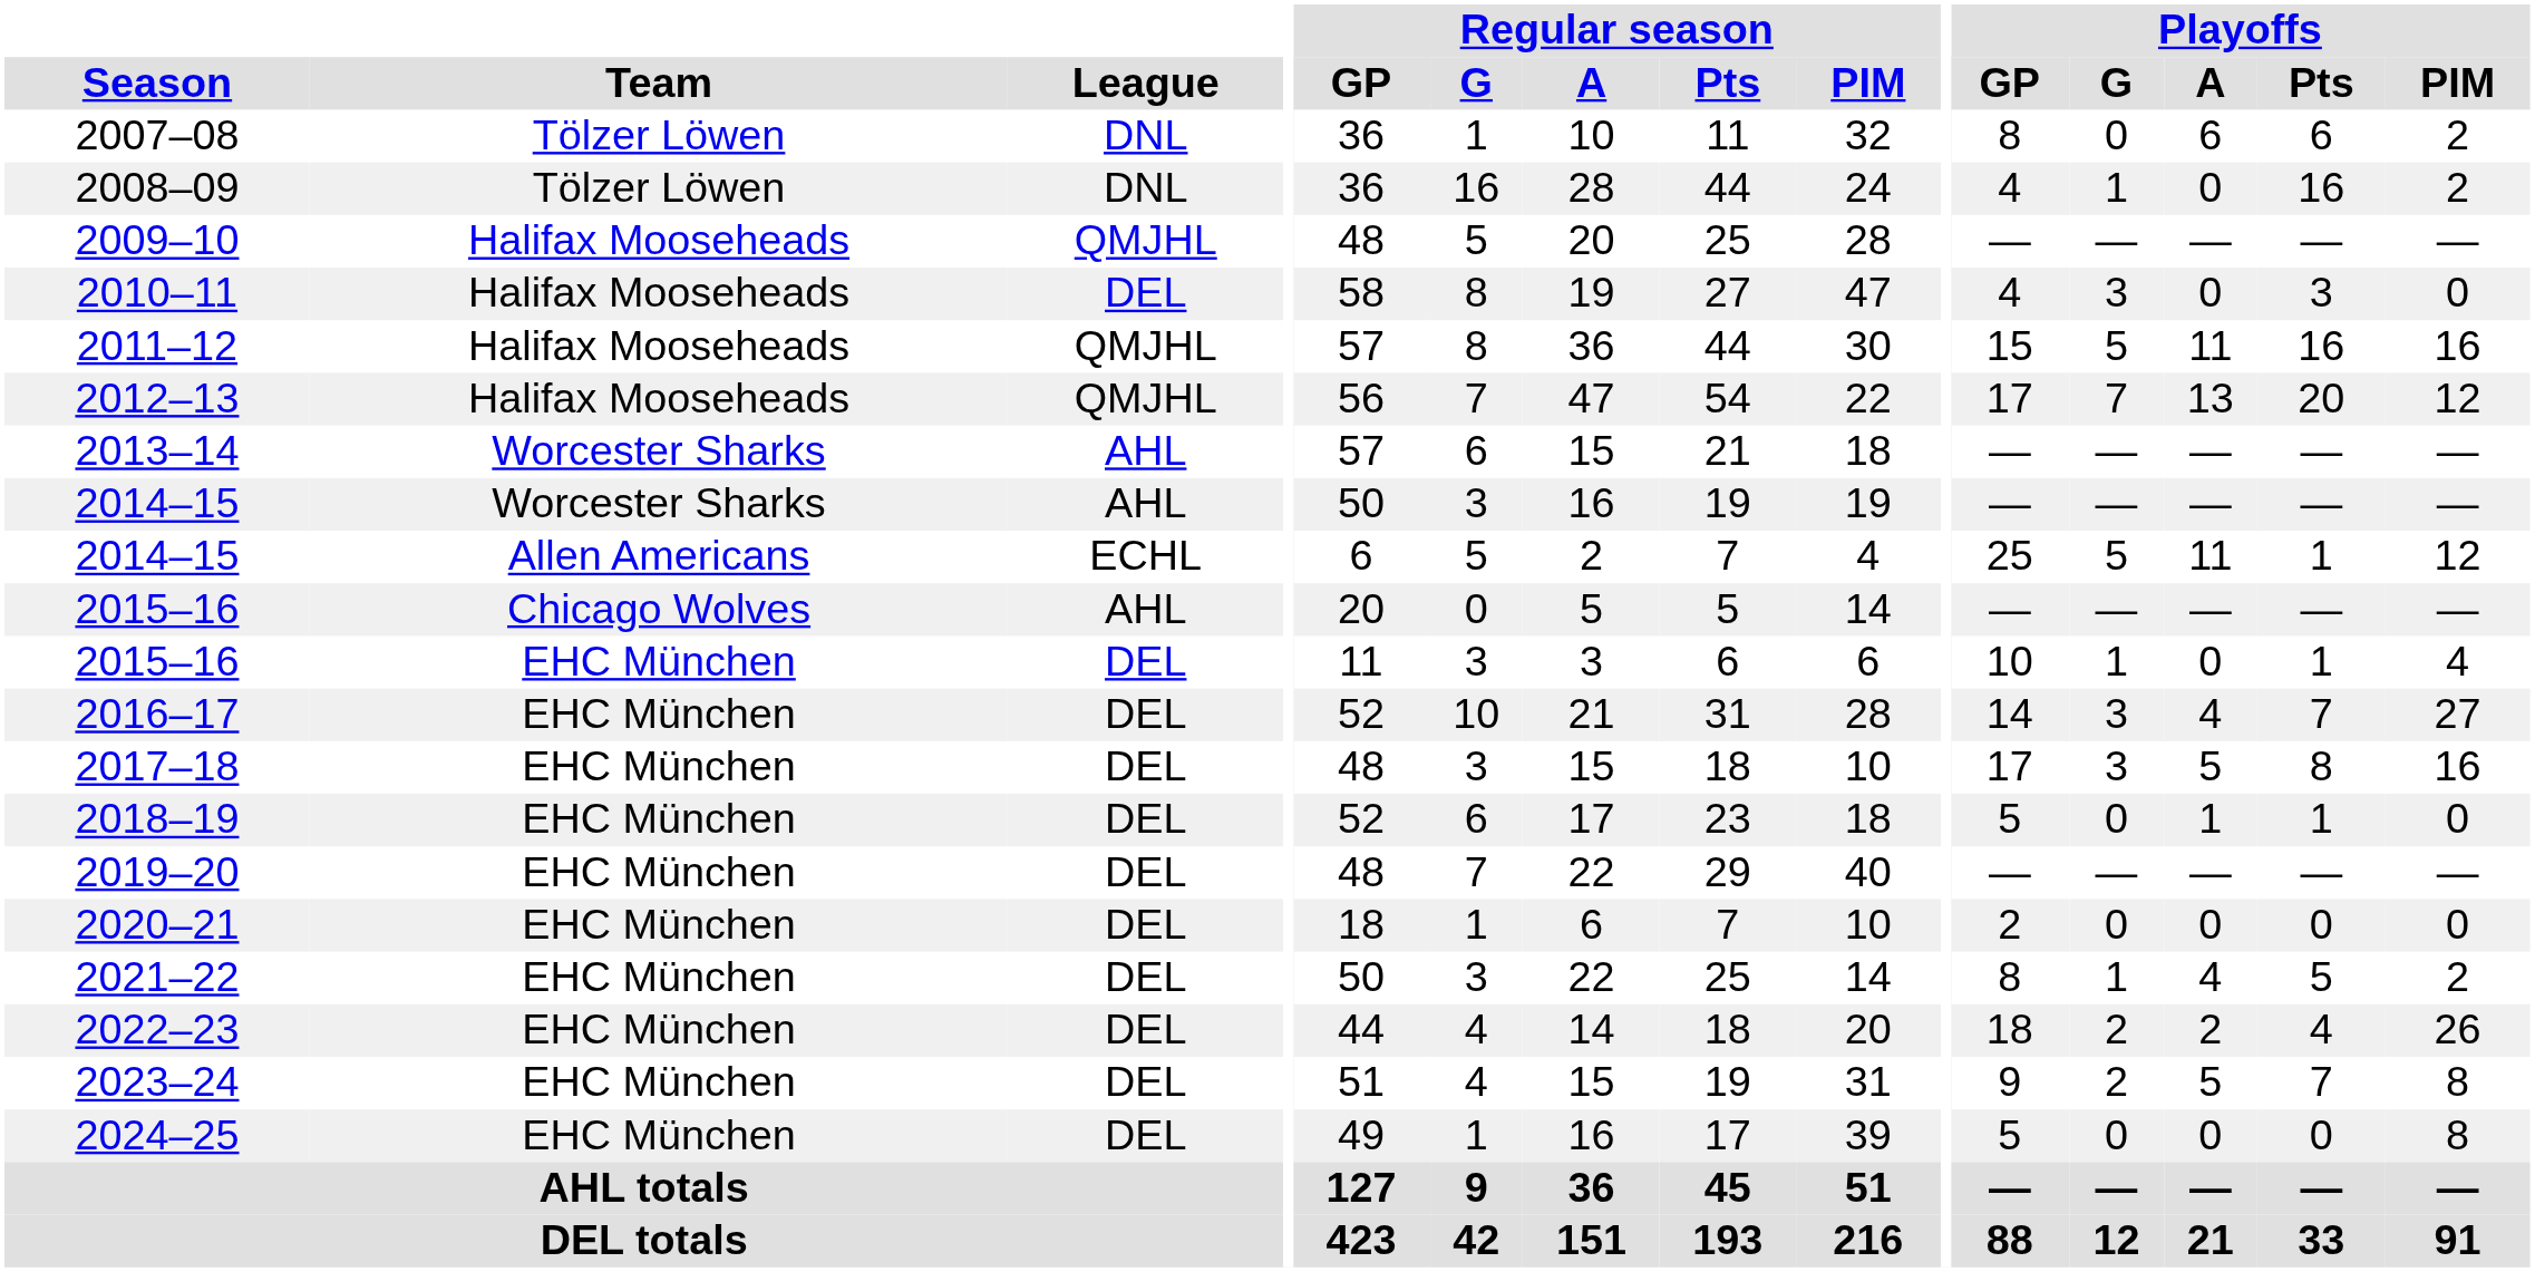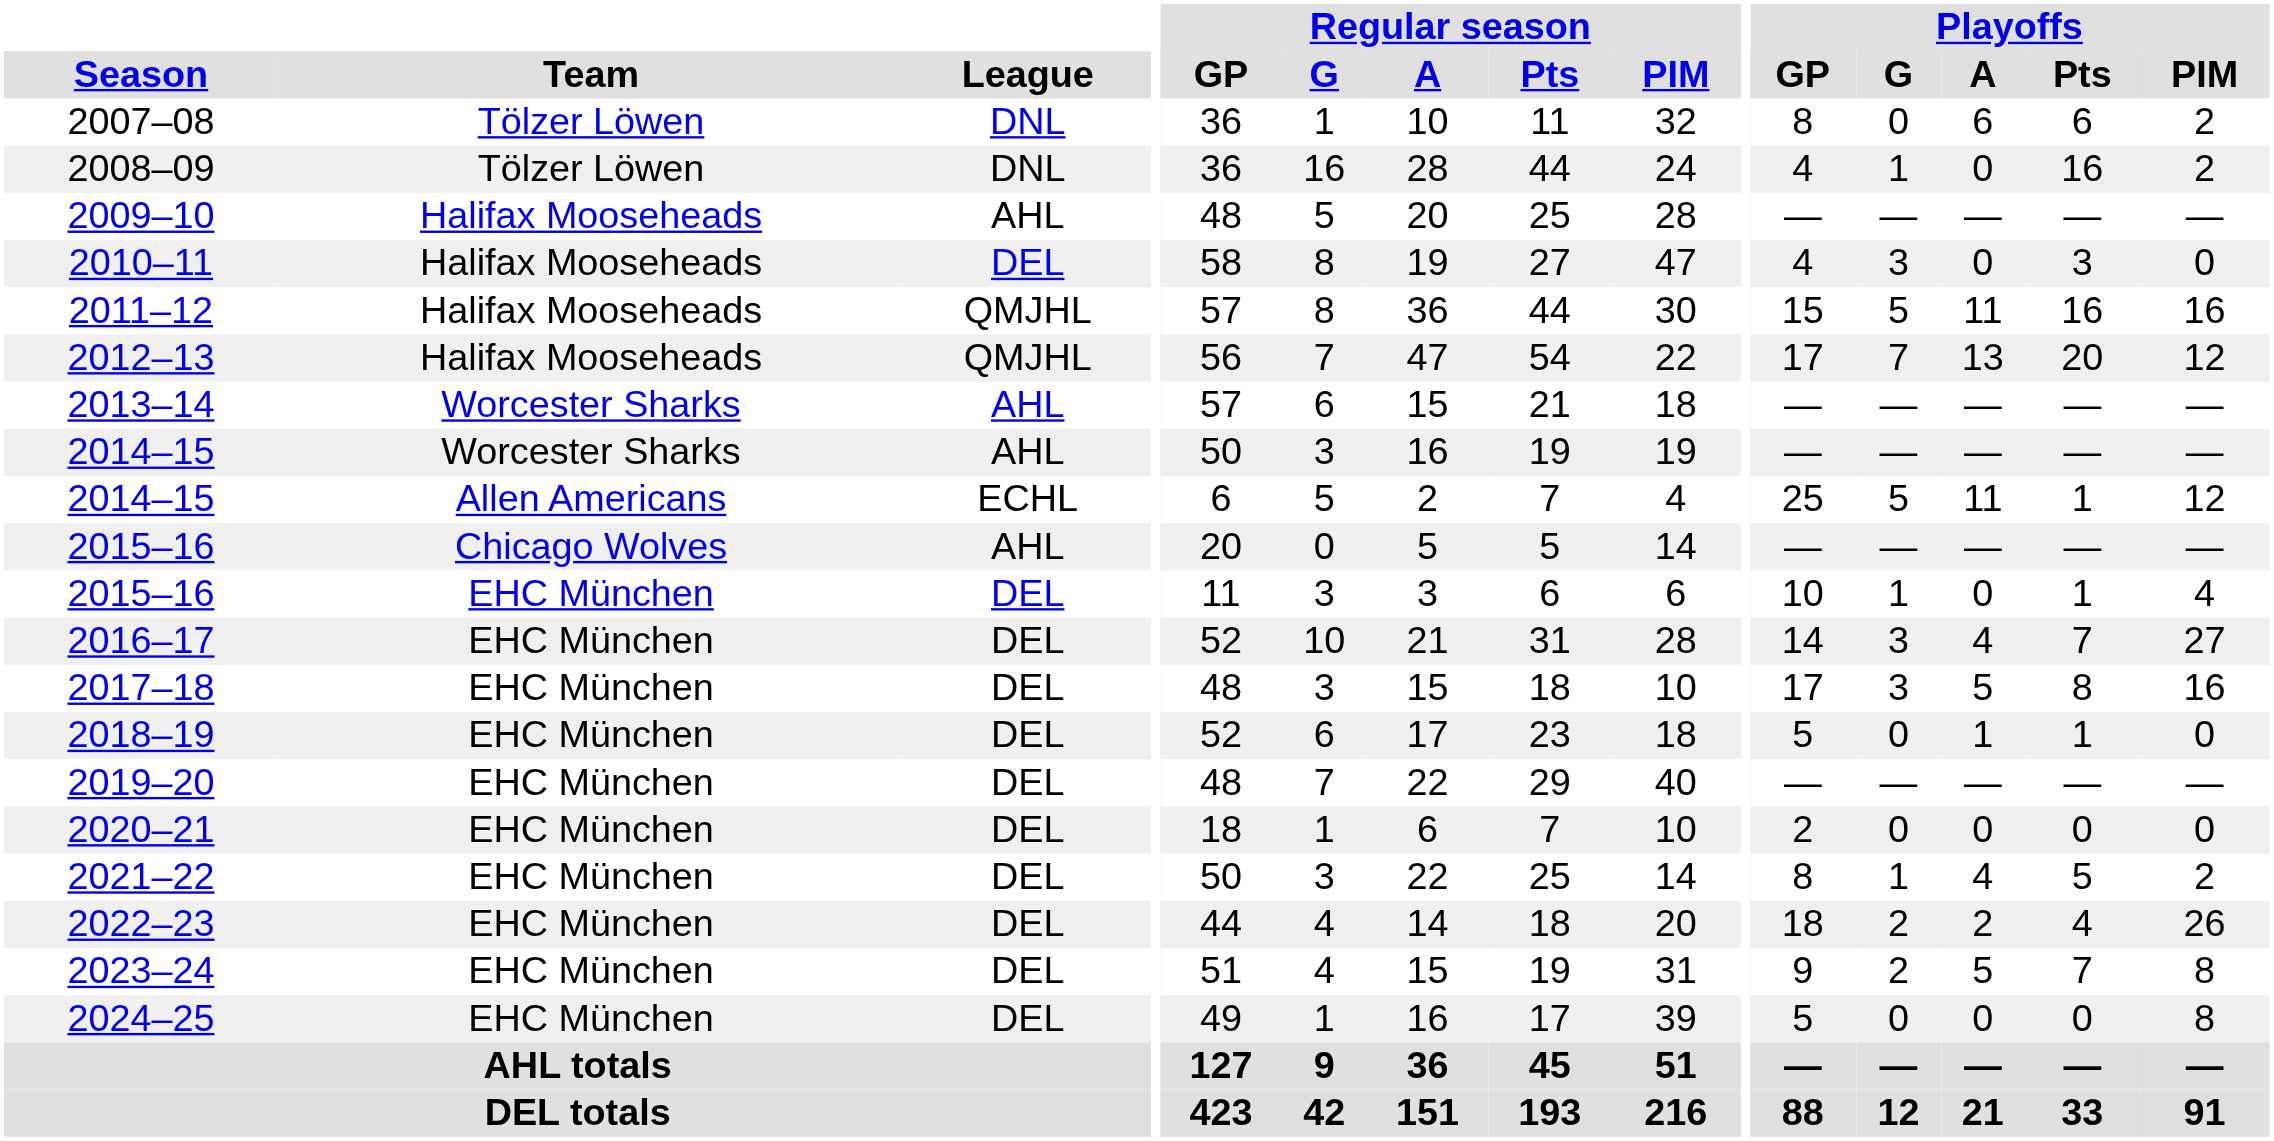2009–10 | League: QMJHL -> AHL
